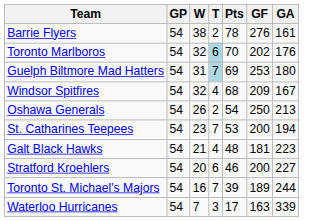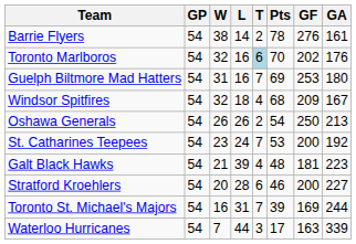+ column: L | 14 | 16 | 16 | 18 | 26 | 24 | 39 | 28 | 31 | 44
Guelph Biltmore Mad Hatters | T: lightblue background -> no background
St. Catharines Teepees | GA: 194 -> 192
Toronto St. Michael's Majors | GF: 189 -> 169
